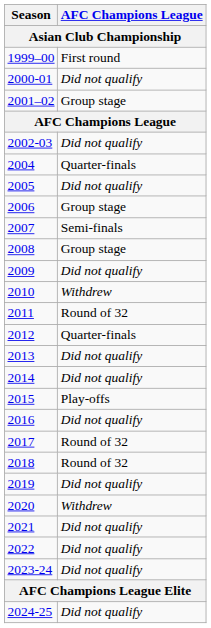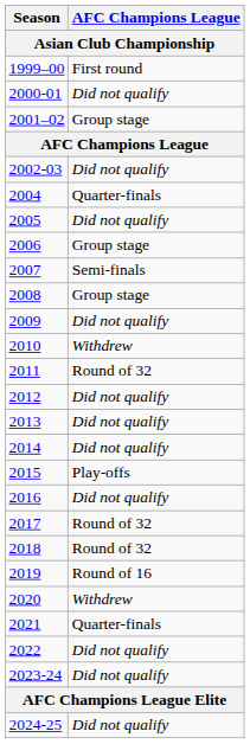2012 | AFC Champions League: Quarter-finals -> Did not qualify
2019 | AFC Champions League: Did not qualify -> Round of 16
2021 | AFC Champions League: Did not qualify -> Quarter-finals
